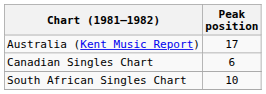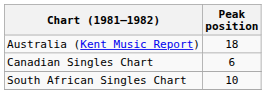Australia (Kent Music Report) | Peak position: 17 -> 18
